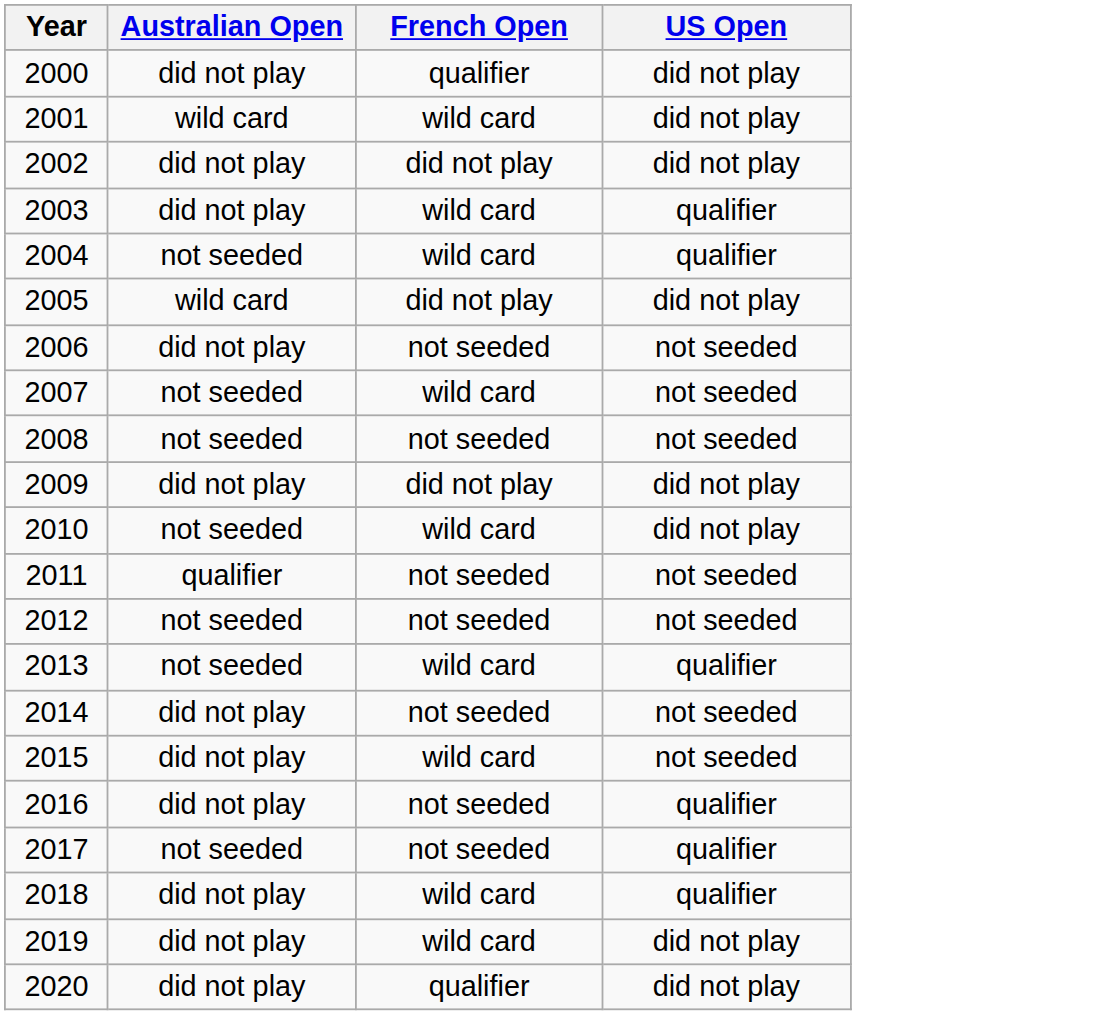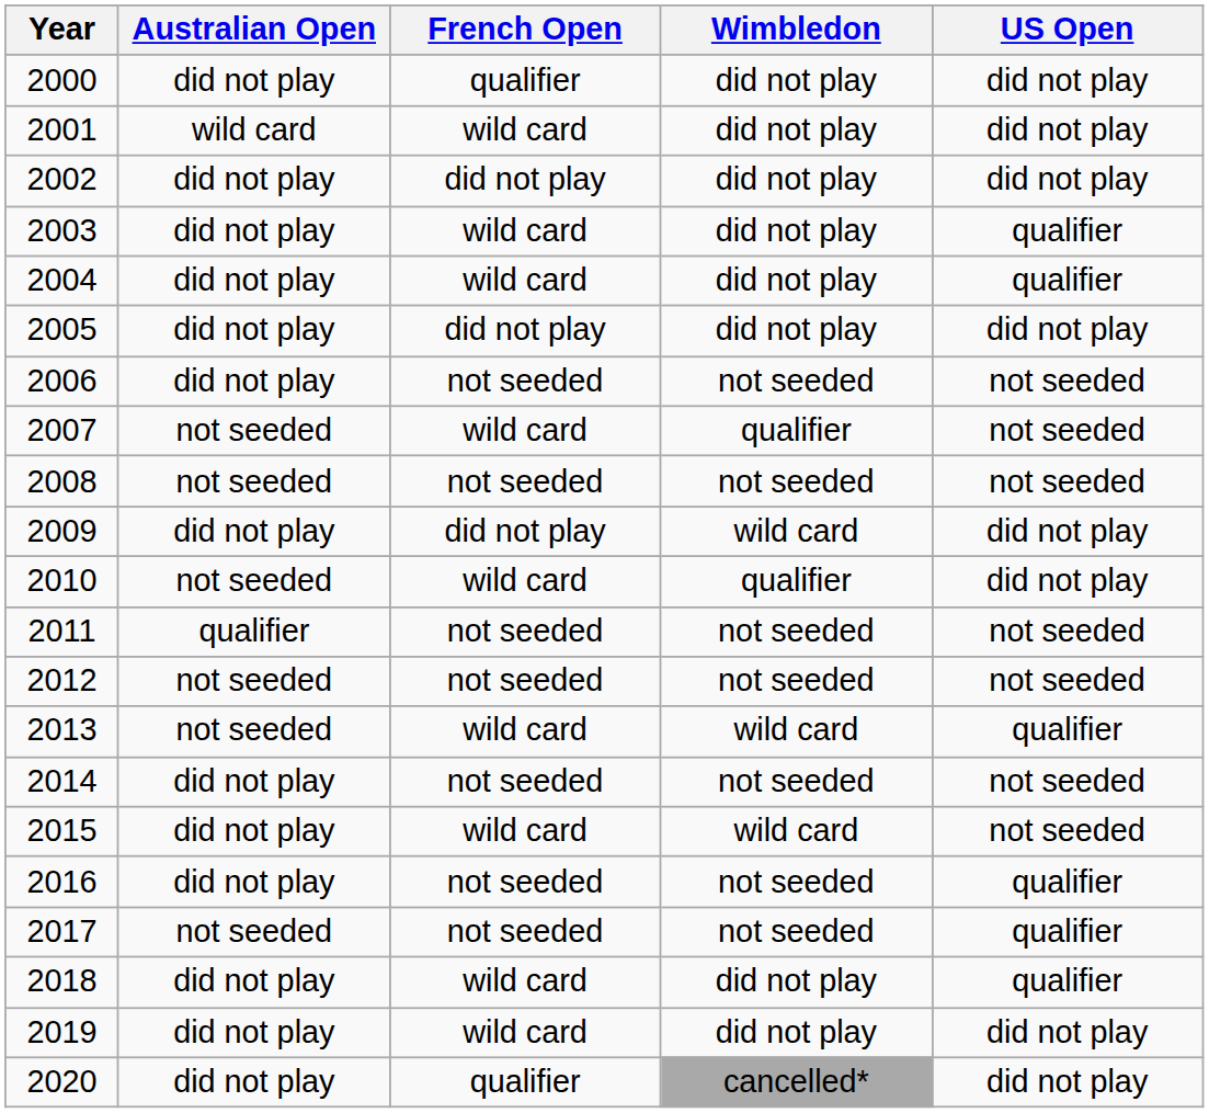+ column: Wimbledon | did not play | did not play | did not play | did not play | did not play | did not play | not seeded | qualifier | not seeded | wild card | qualifier | not seeded | not seeded | wild card | not seeded | wild card | not seeded | not seeded | did not play | did not play | cancelled*
2004 | Australian Open: not seeded -> did not play
2005 | Australian Open: wild card -> did not play
